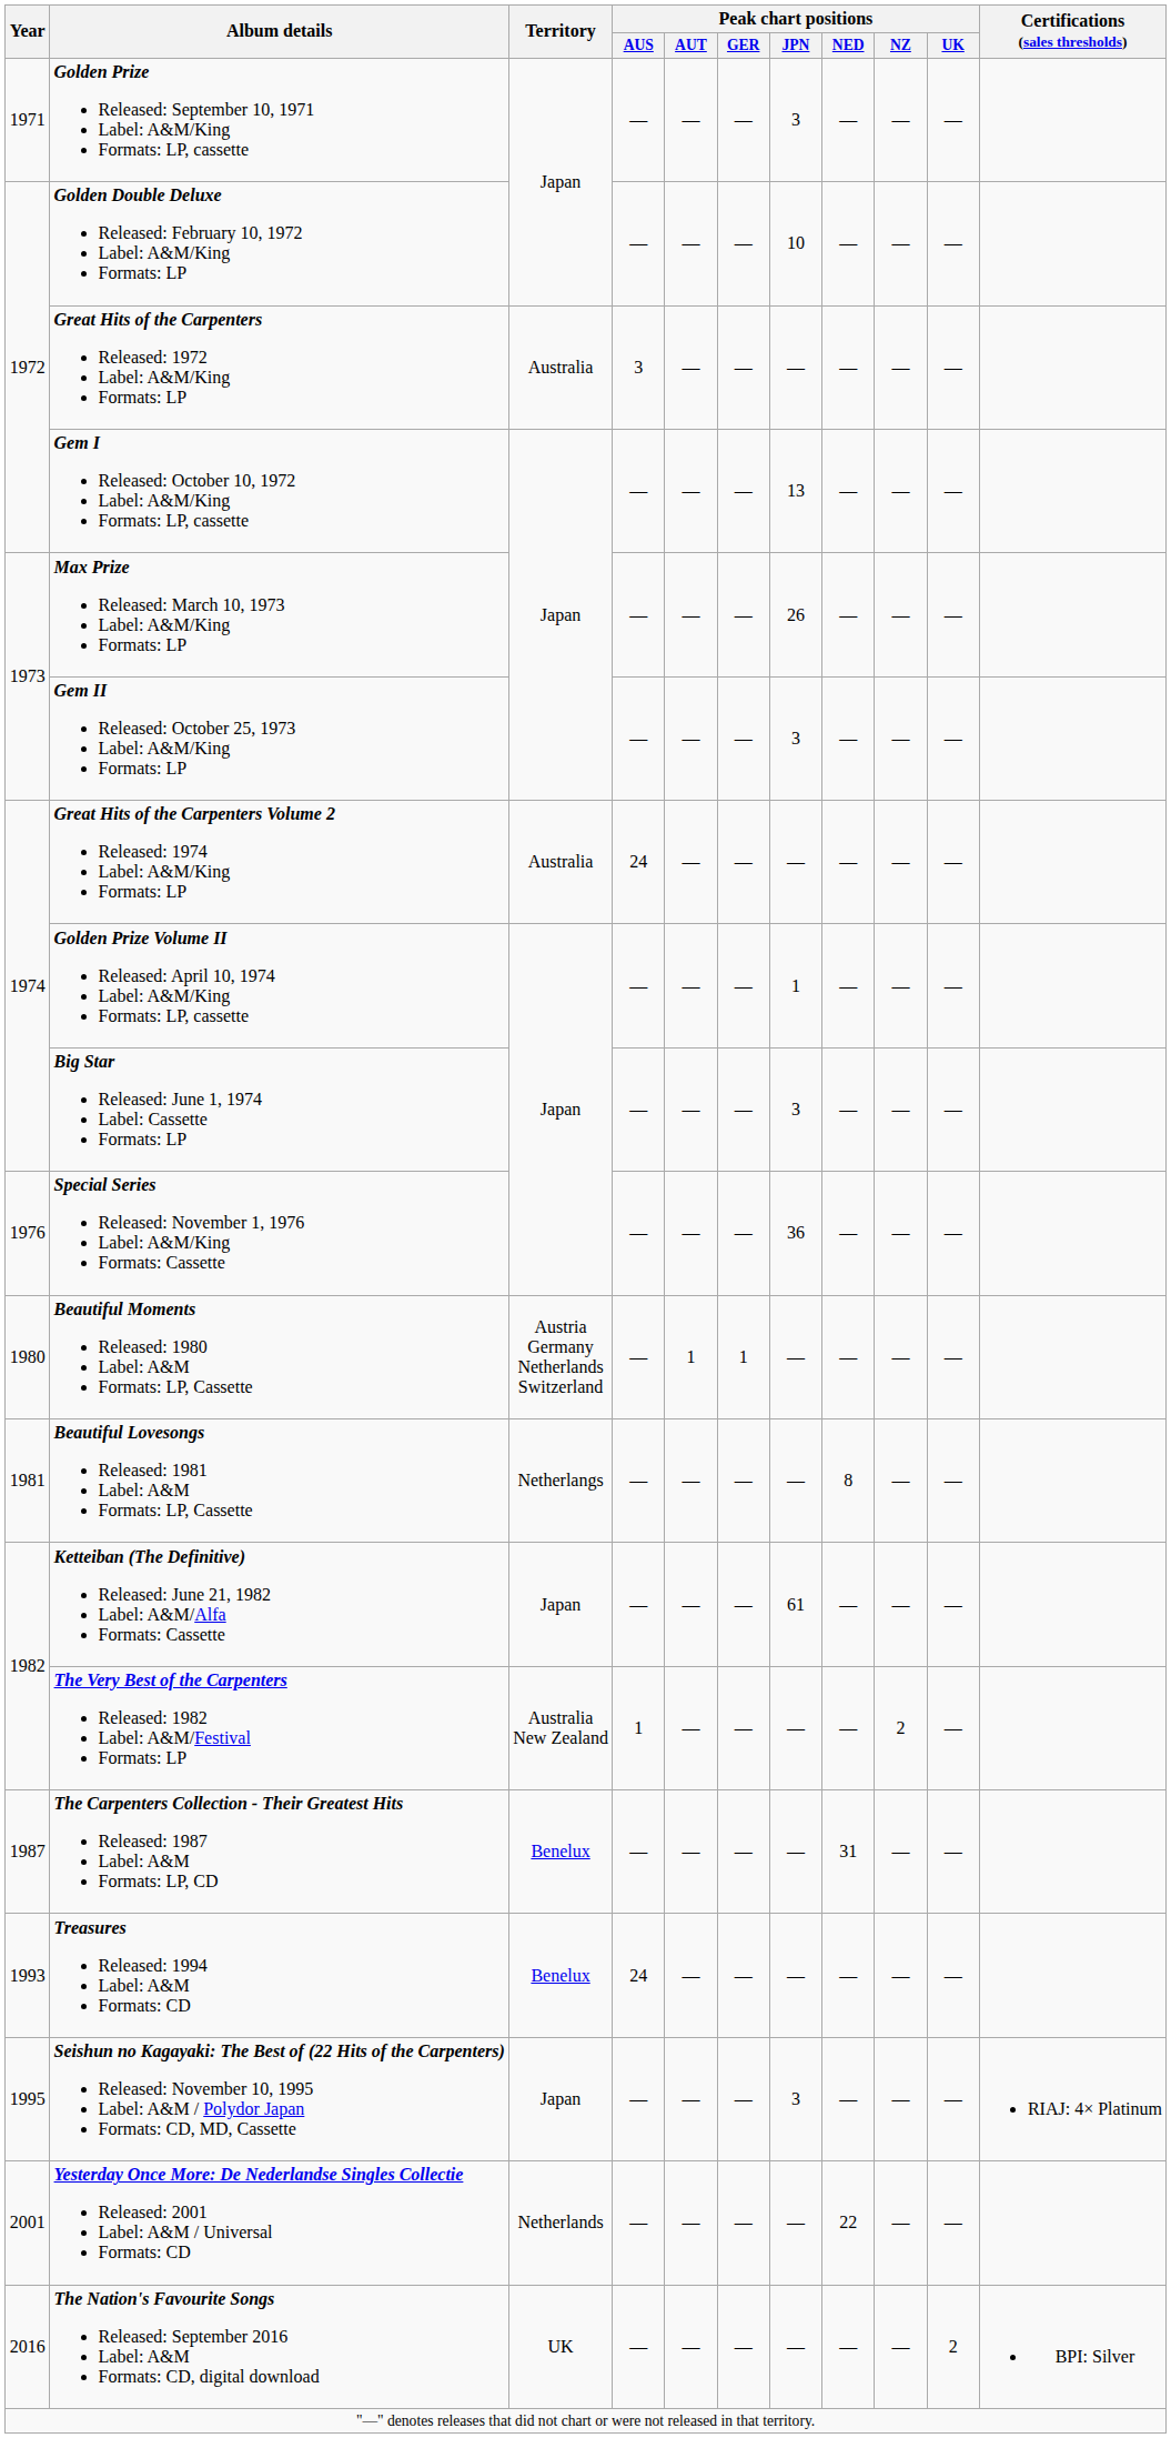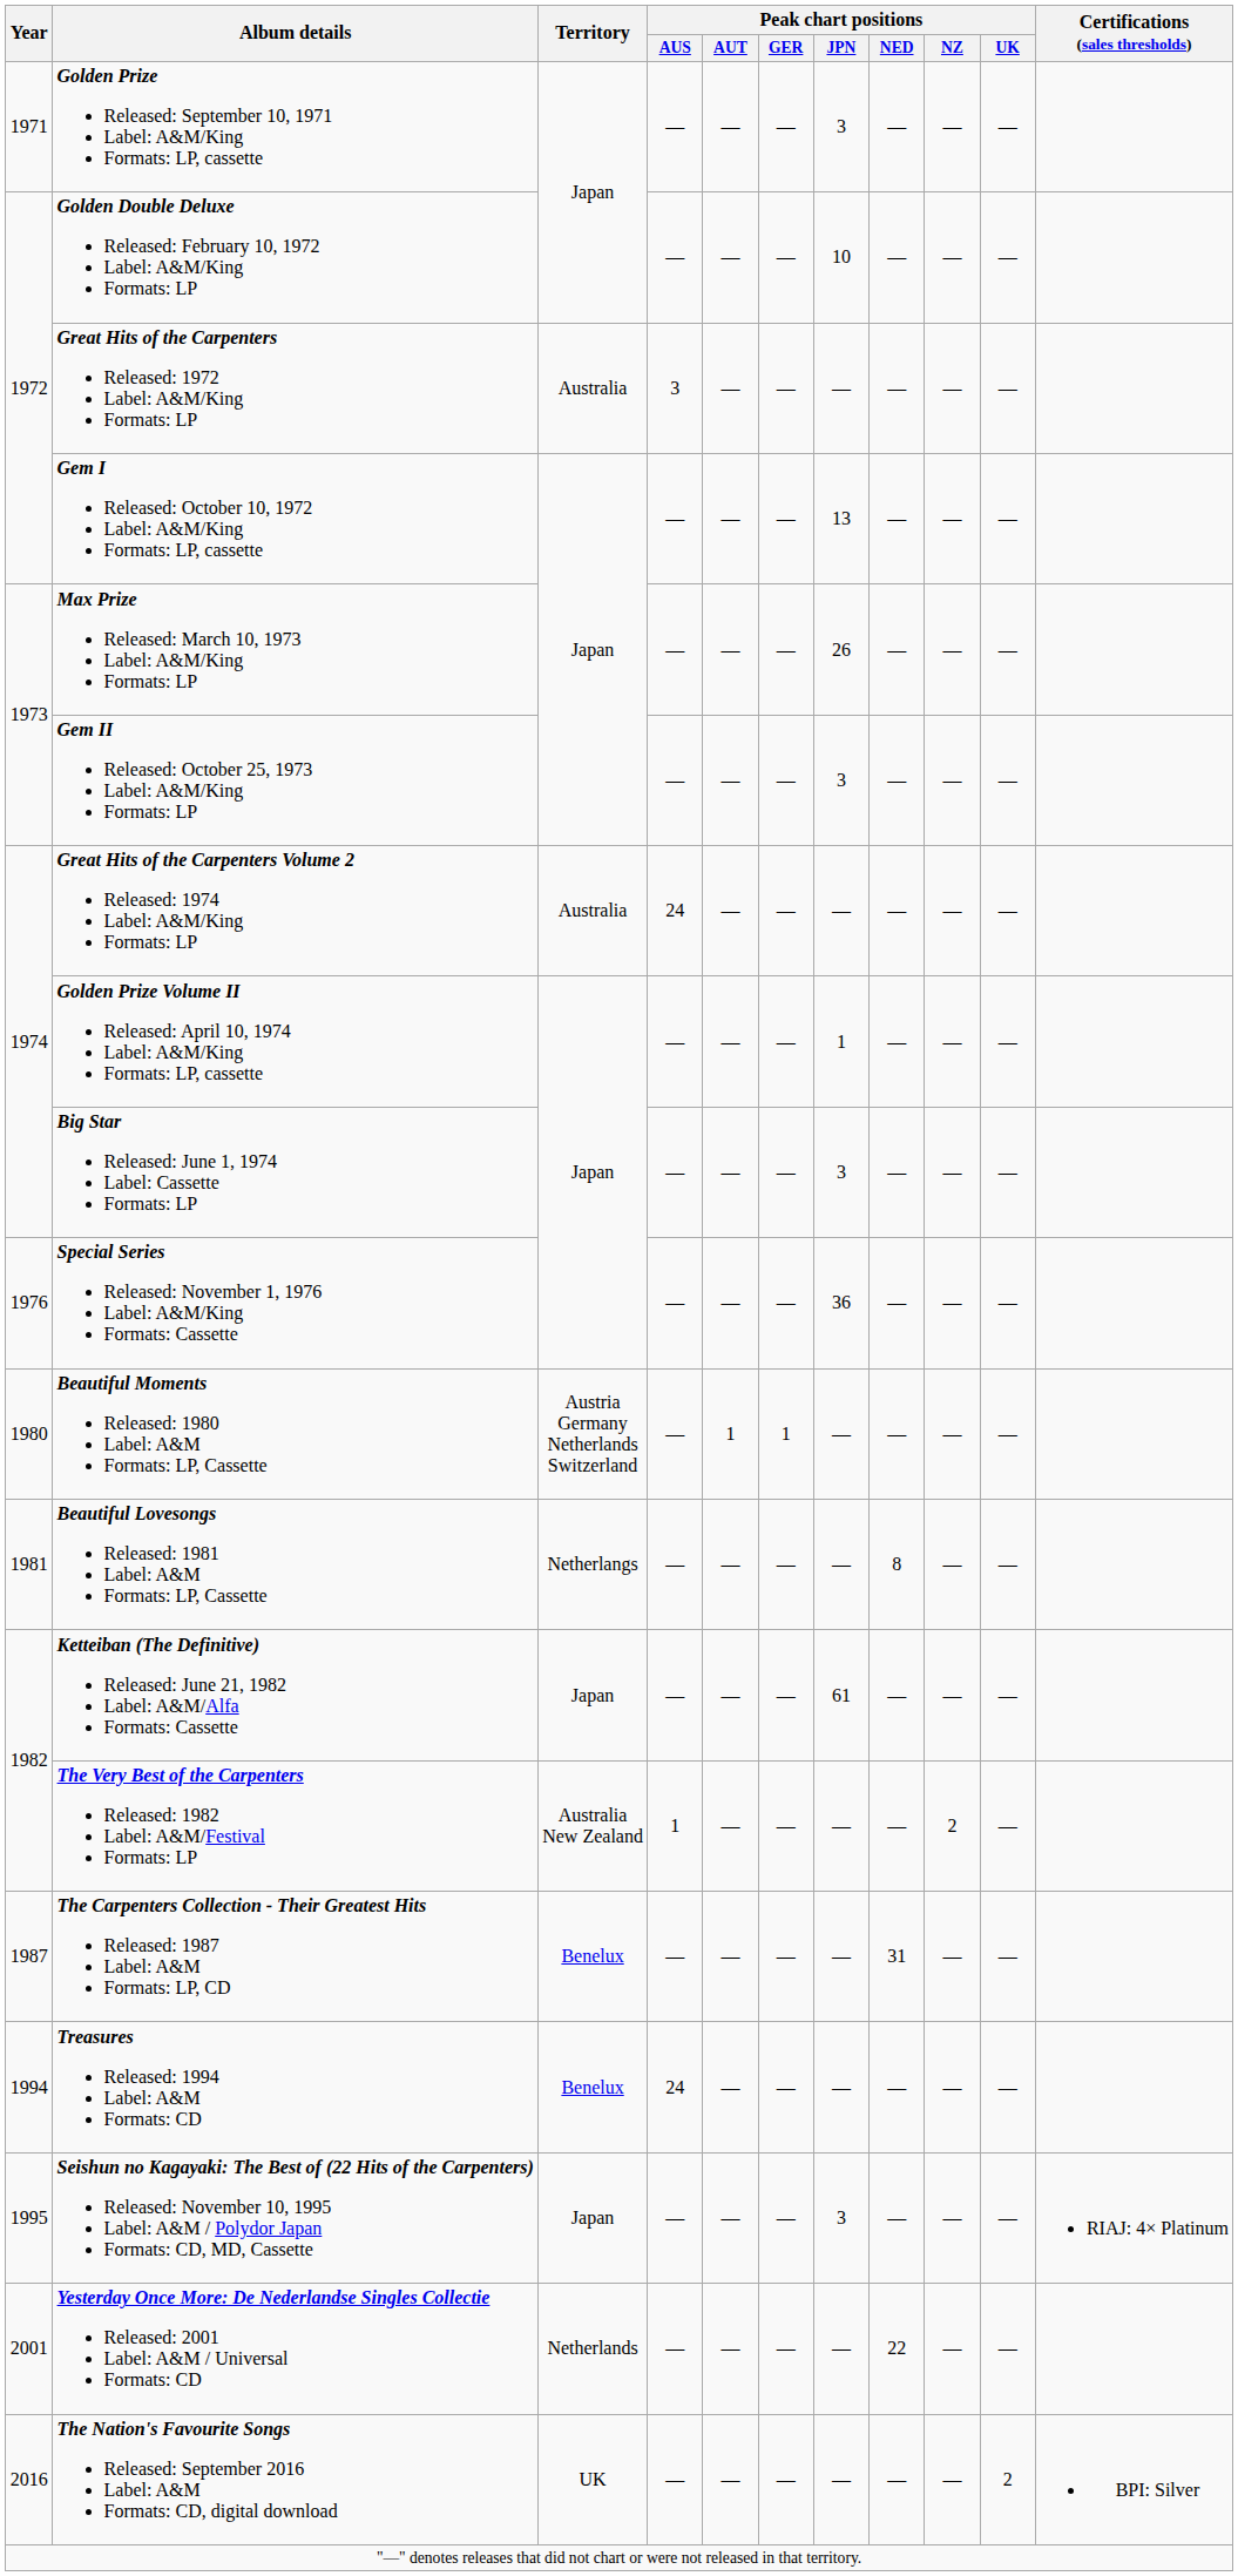Treasures Released: 1994 Label: A&M Formats: CD | Year: 1993 -> 1994
